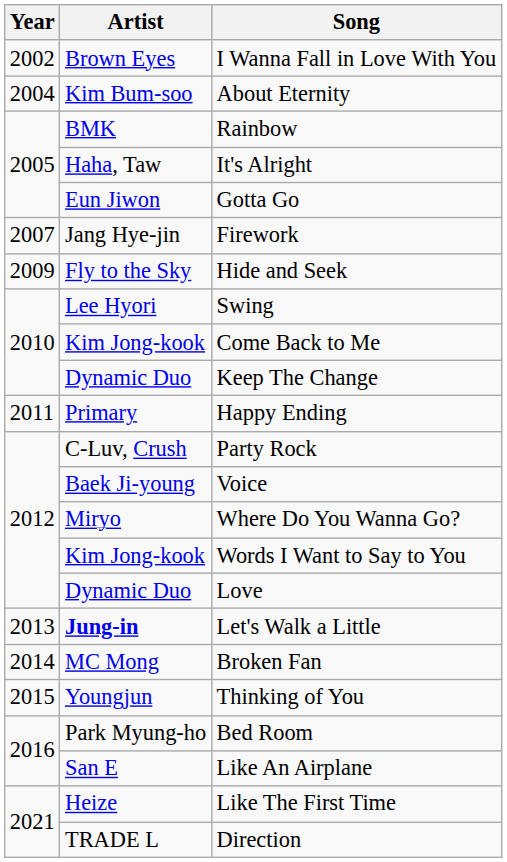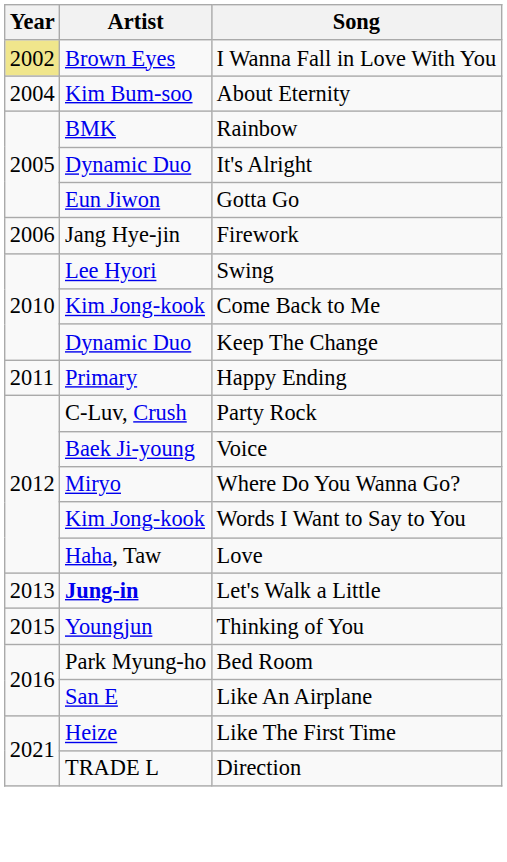I Wanna Fall in Love With You | Year: no background -> khaki background
It's Alright | Artist: Haha, Taw -> Dynamic Duo
Firework | Year: 2007 -> 2006
- row: 2009 | Fly to the Sky | Hide and Seek
Love | Artist: Dynamic Duo -> Haha, Taw
- row: 2014 | MC Mong | Broken Fan
